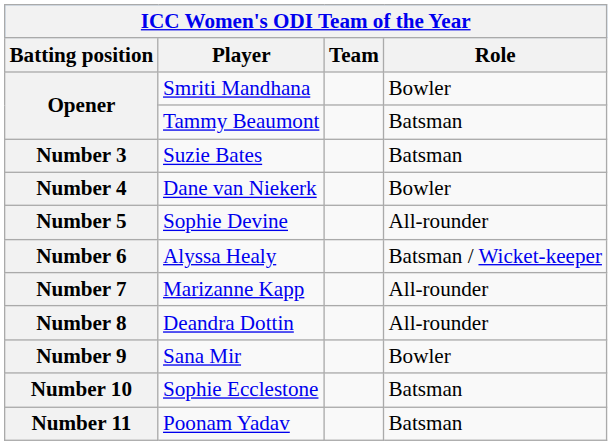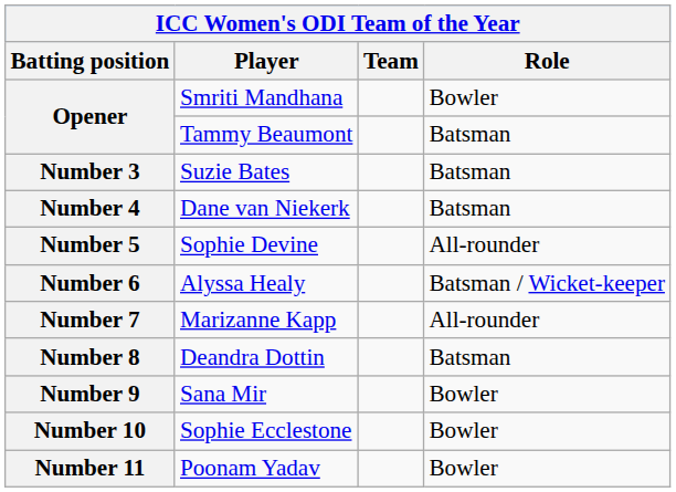Number 4 | Role: Bowler -> Batsman
Number 8 | Role: All-rounder -> Batsman
Number 10 | Role: Batsman -> Bowler
Number 11 | Role: Batsman -> Bowler
